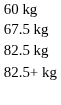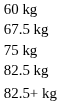+ row: 75 kg
